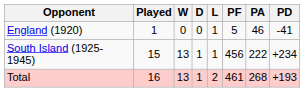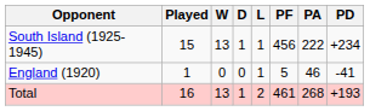rows swapped: England (1920) <-> South Island (1925-1945)
